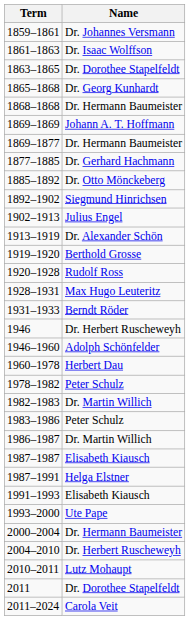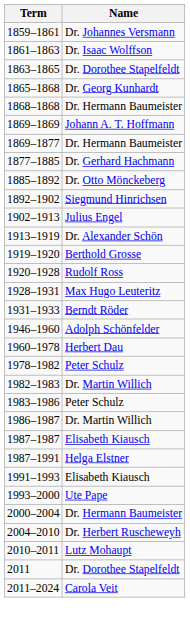- row: 1946 | Dr. Herbert Ruscheweyh
